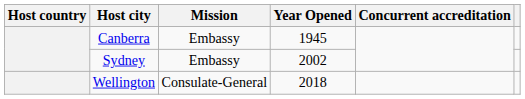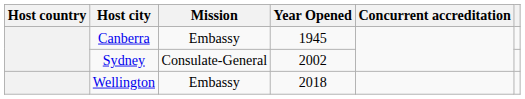Sydney | Mission: Embassy -> Consulate-General
Wellington | Mission: Consulate-General -> Embassy
